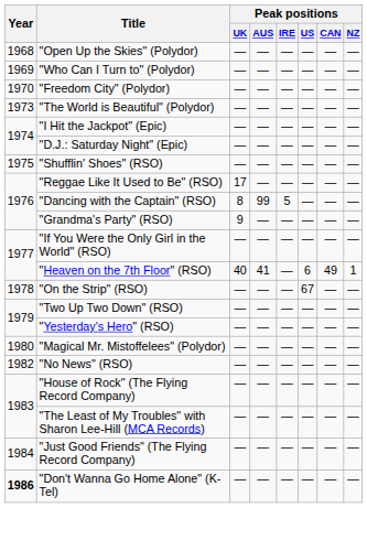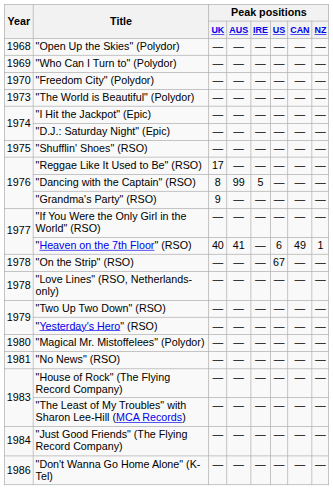+ row: 1978 | "Love Lines" (RSO, Netherlands-only) | — | — | — | — | — | —
"No News" (RSO) | Year: 1982 -> 1981
"Don't Wanna Go Home Alone" (K-Tel) | Year: bold -> normal
